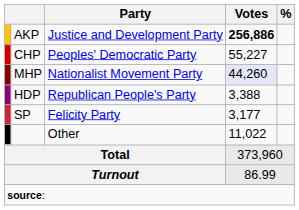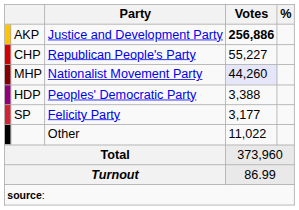CHP | Party: Peoples' Democratic Party -> Republican People's Party
HDP | Party: Republican People's Party -> Peoples' Democratic Party
